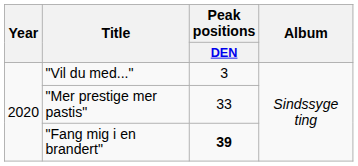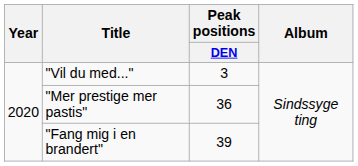"Mer prestige mer pastis" | Peak positions / DEN: 33 -> 36
"Fang mig i en brandert" | Peak positions / DEN: bold -> normal
